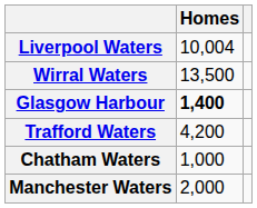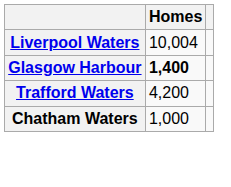- row: Wirral Waters | 13,500
- row: Manchester Waters | 2,000
